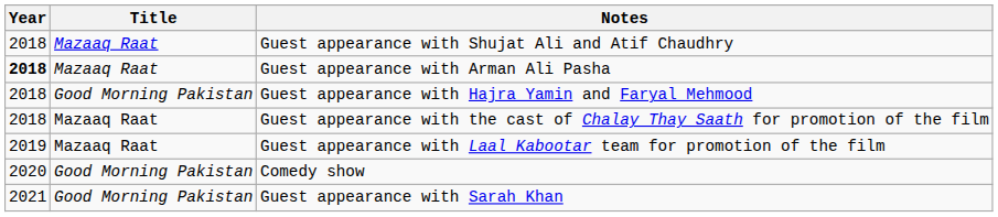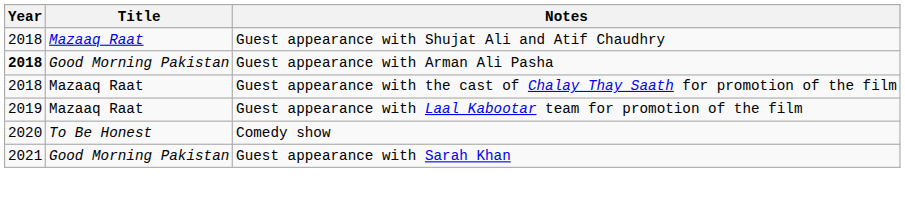Guest appearance with Arman Ali Pasha | Title: Mazaaq Raat -> Good Morning Pakistan
- row: 2018 | Good Morning Pakistan | Guest appearance with Hajra Yamin and Faryal Mehmood
Comedy show | Title: Good Morning Pakistan -> To Be Honest
